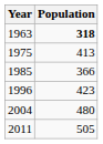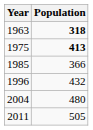1975 | Population: normal -> bold
1996 | Population: 423 -> 432
